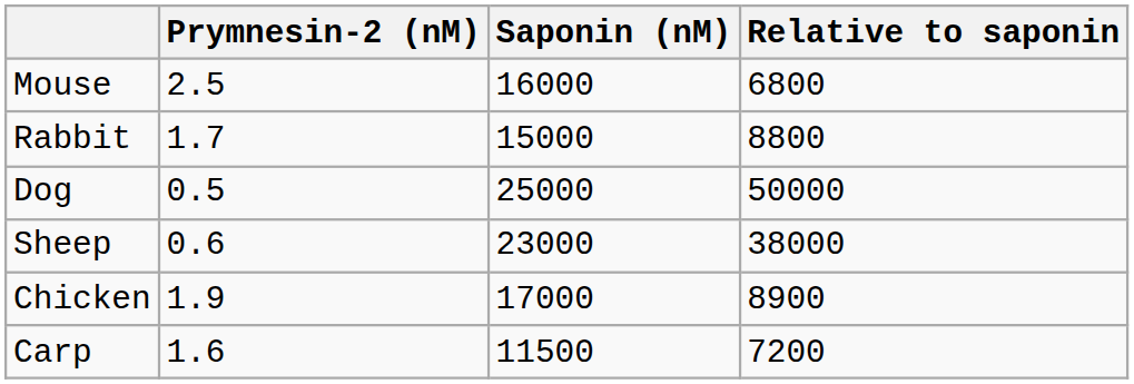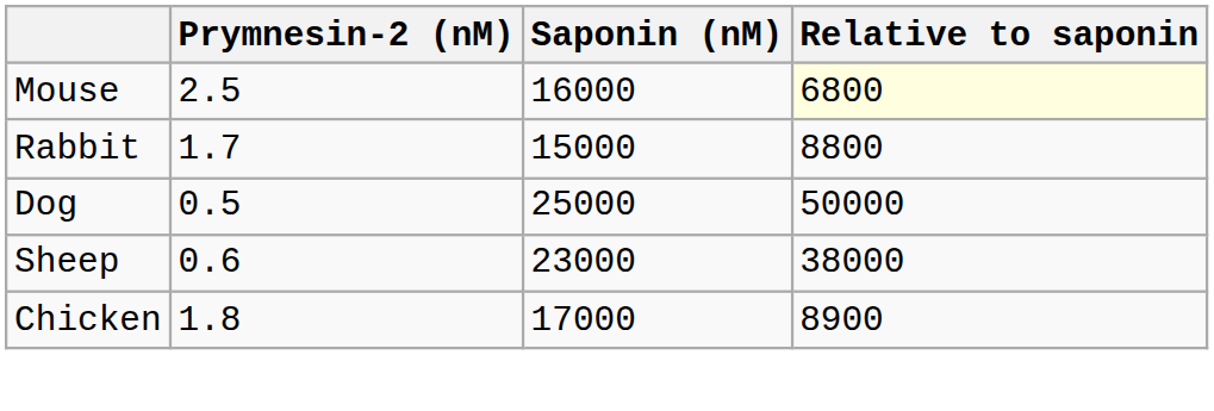Mouse | Relative to saponin: no background -> lightyellow background
Chicken | Prymnesin-2 (nM): 1.9 -> 1.8
- row: Carp | 1.6 | 11500 | 7200
